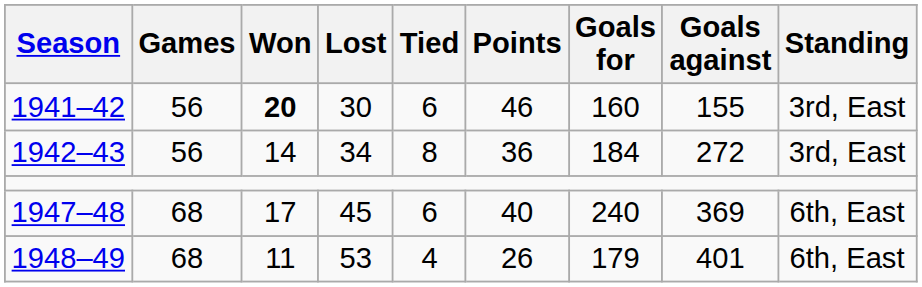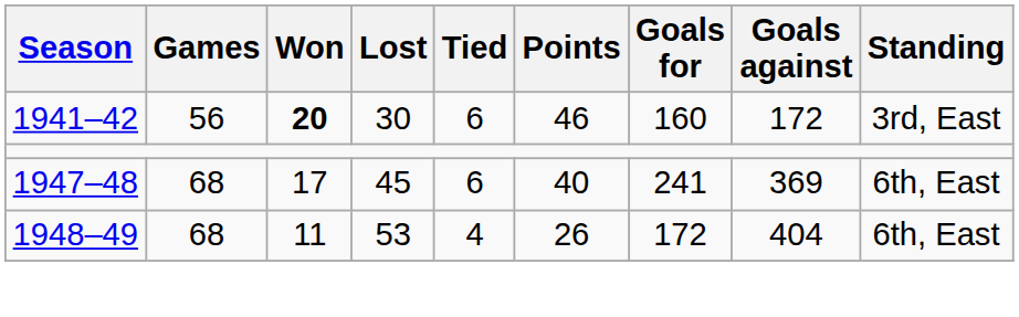1941–42 | Goals against: 155 -> 172
- row: 1942–43 | 56 | 14 | 34 | 8 | 36 | 184 | 272 | 3rd, East
1947–48 | Goals for: 240 -> 241
1948–49 | Goals for: 179 -> 172
1948–49 | Goals against: 401 -> 404
